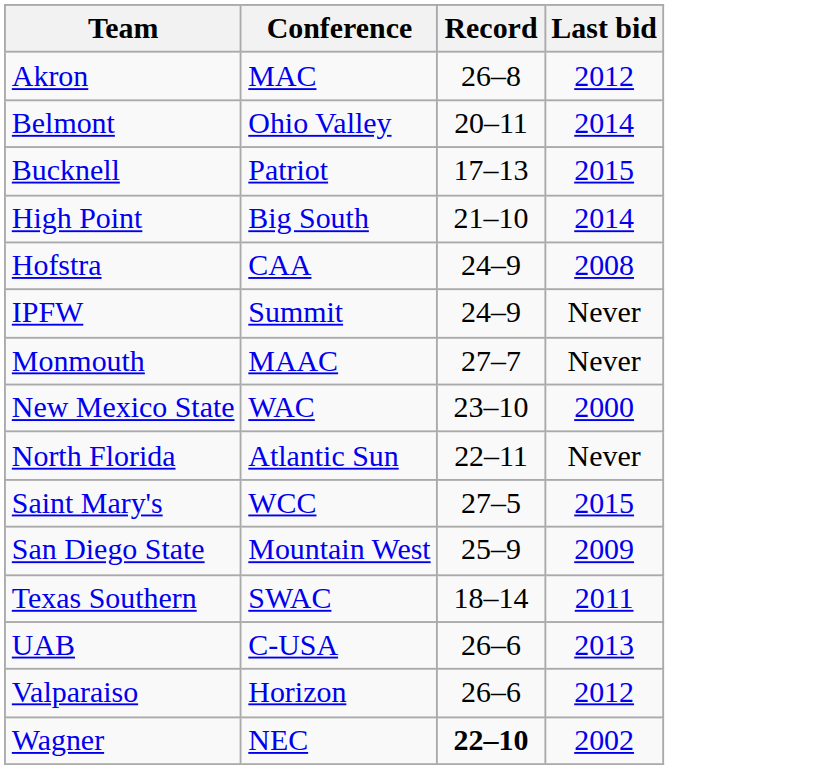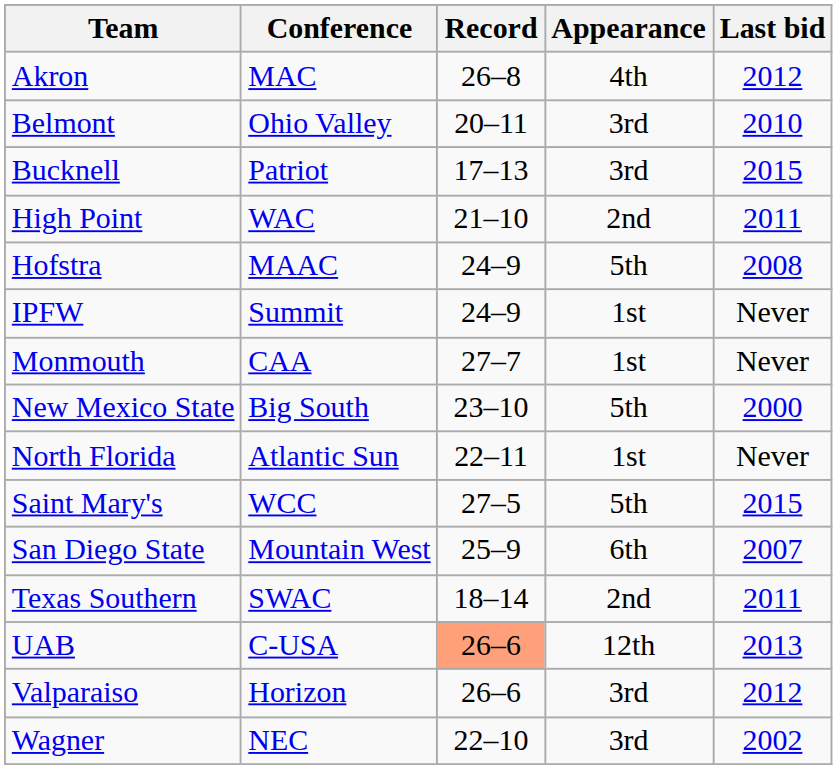+ column: Appearance | 4th | 3rd | 3rd | 2nd | 5th | 1st | 1st | 5th | 1st | 5th | 6th | 2nd | 12th | 3rd | 3rd
Belmont | Last bid: 2014 -> 2010
High Point | Conference: Big South -> WAC
High Point | Last bid: 2014 -> 2011
Hofstra | Conference: CAA -> MAAC
Monmouth | Conference: MAAC -> CAA
New Mexico State | Conference: WAC -> Big South
San Diego State | Last bid: 2009 -> 2007
UAB | Record: no background -> lightsalmon background
Wagner | Record: bold -> normal
